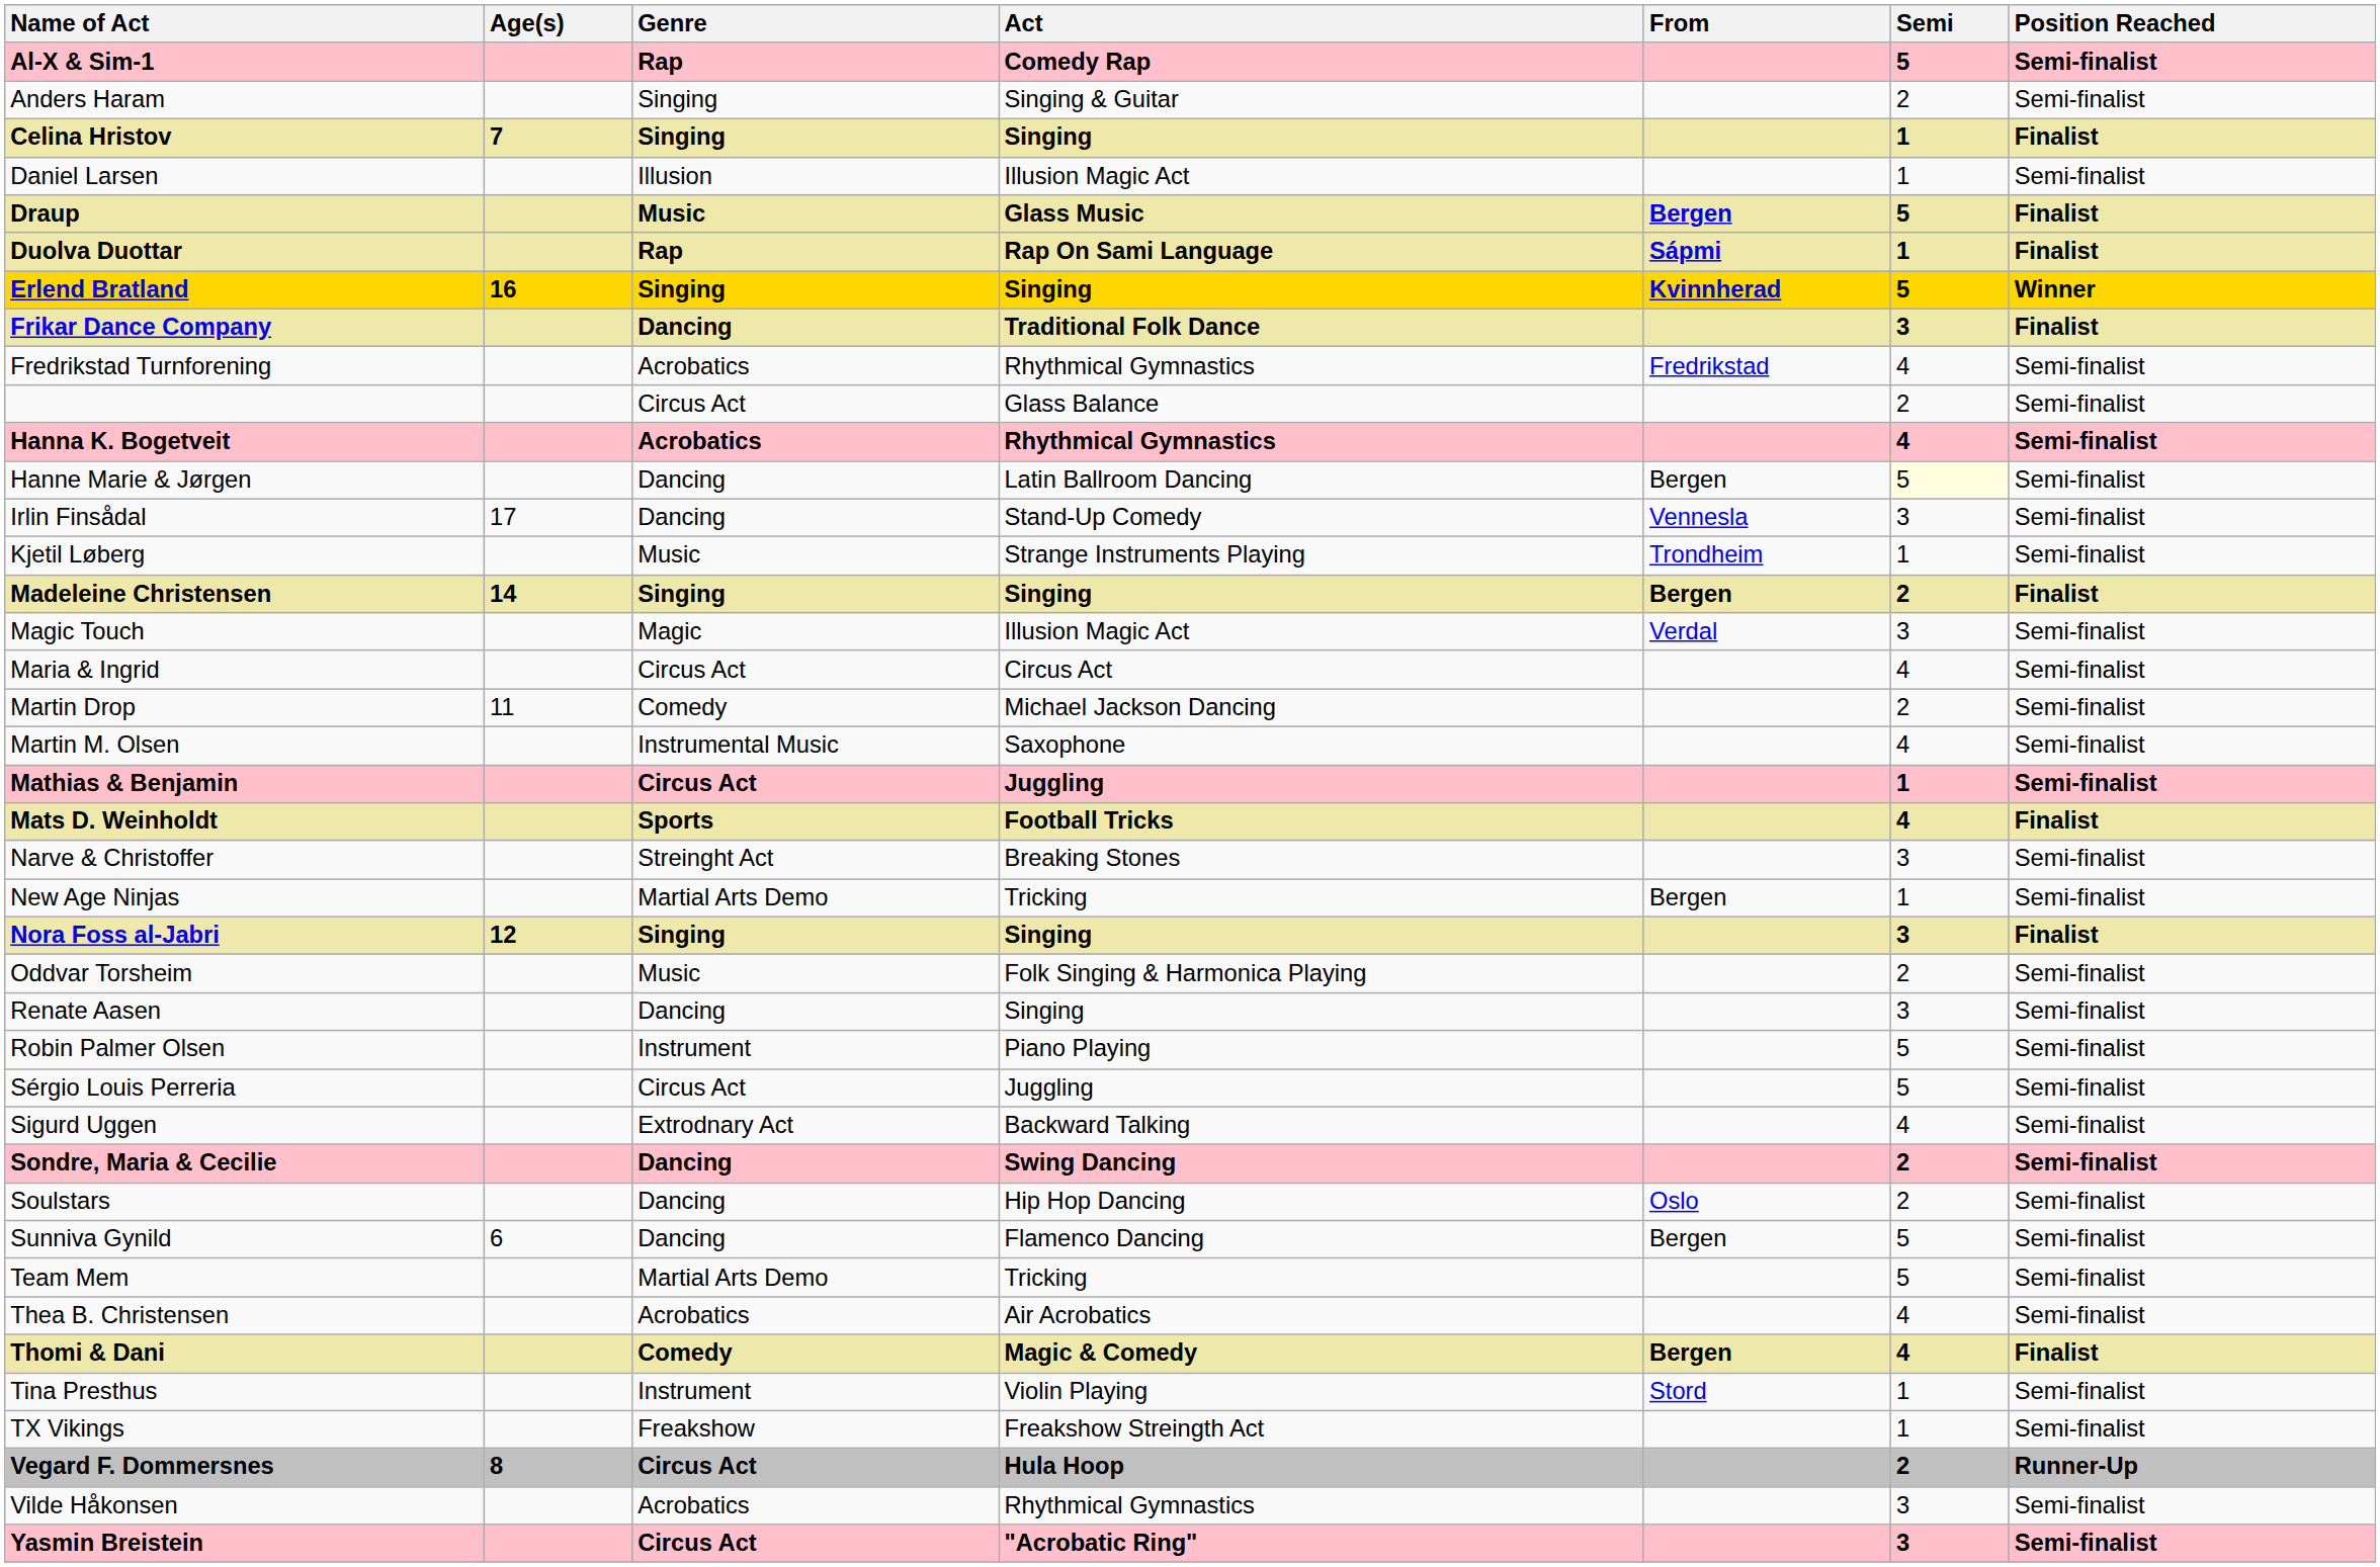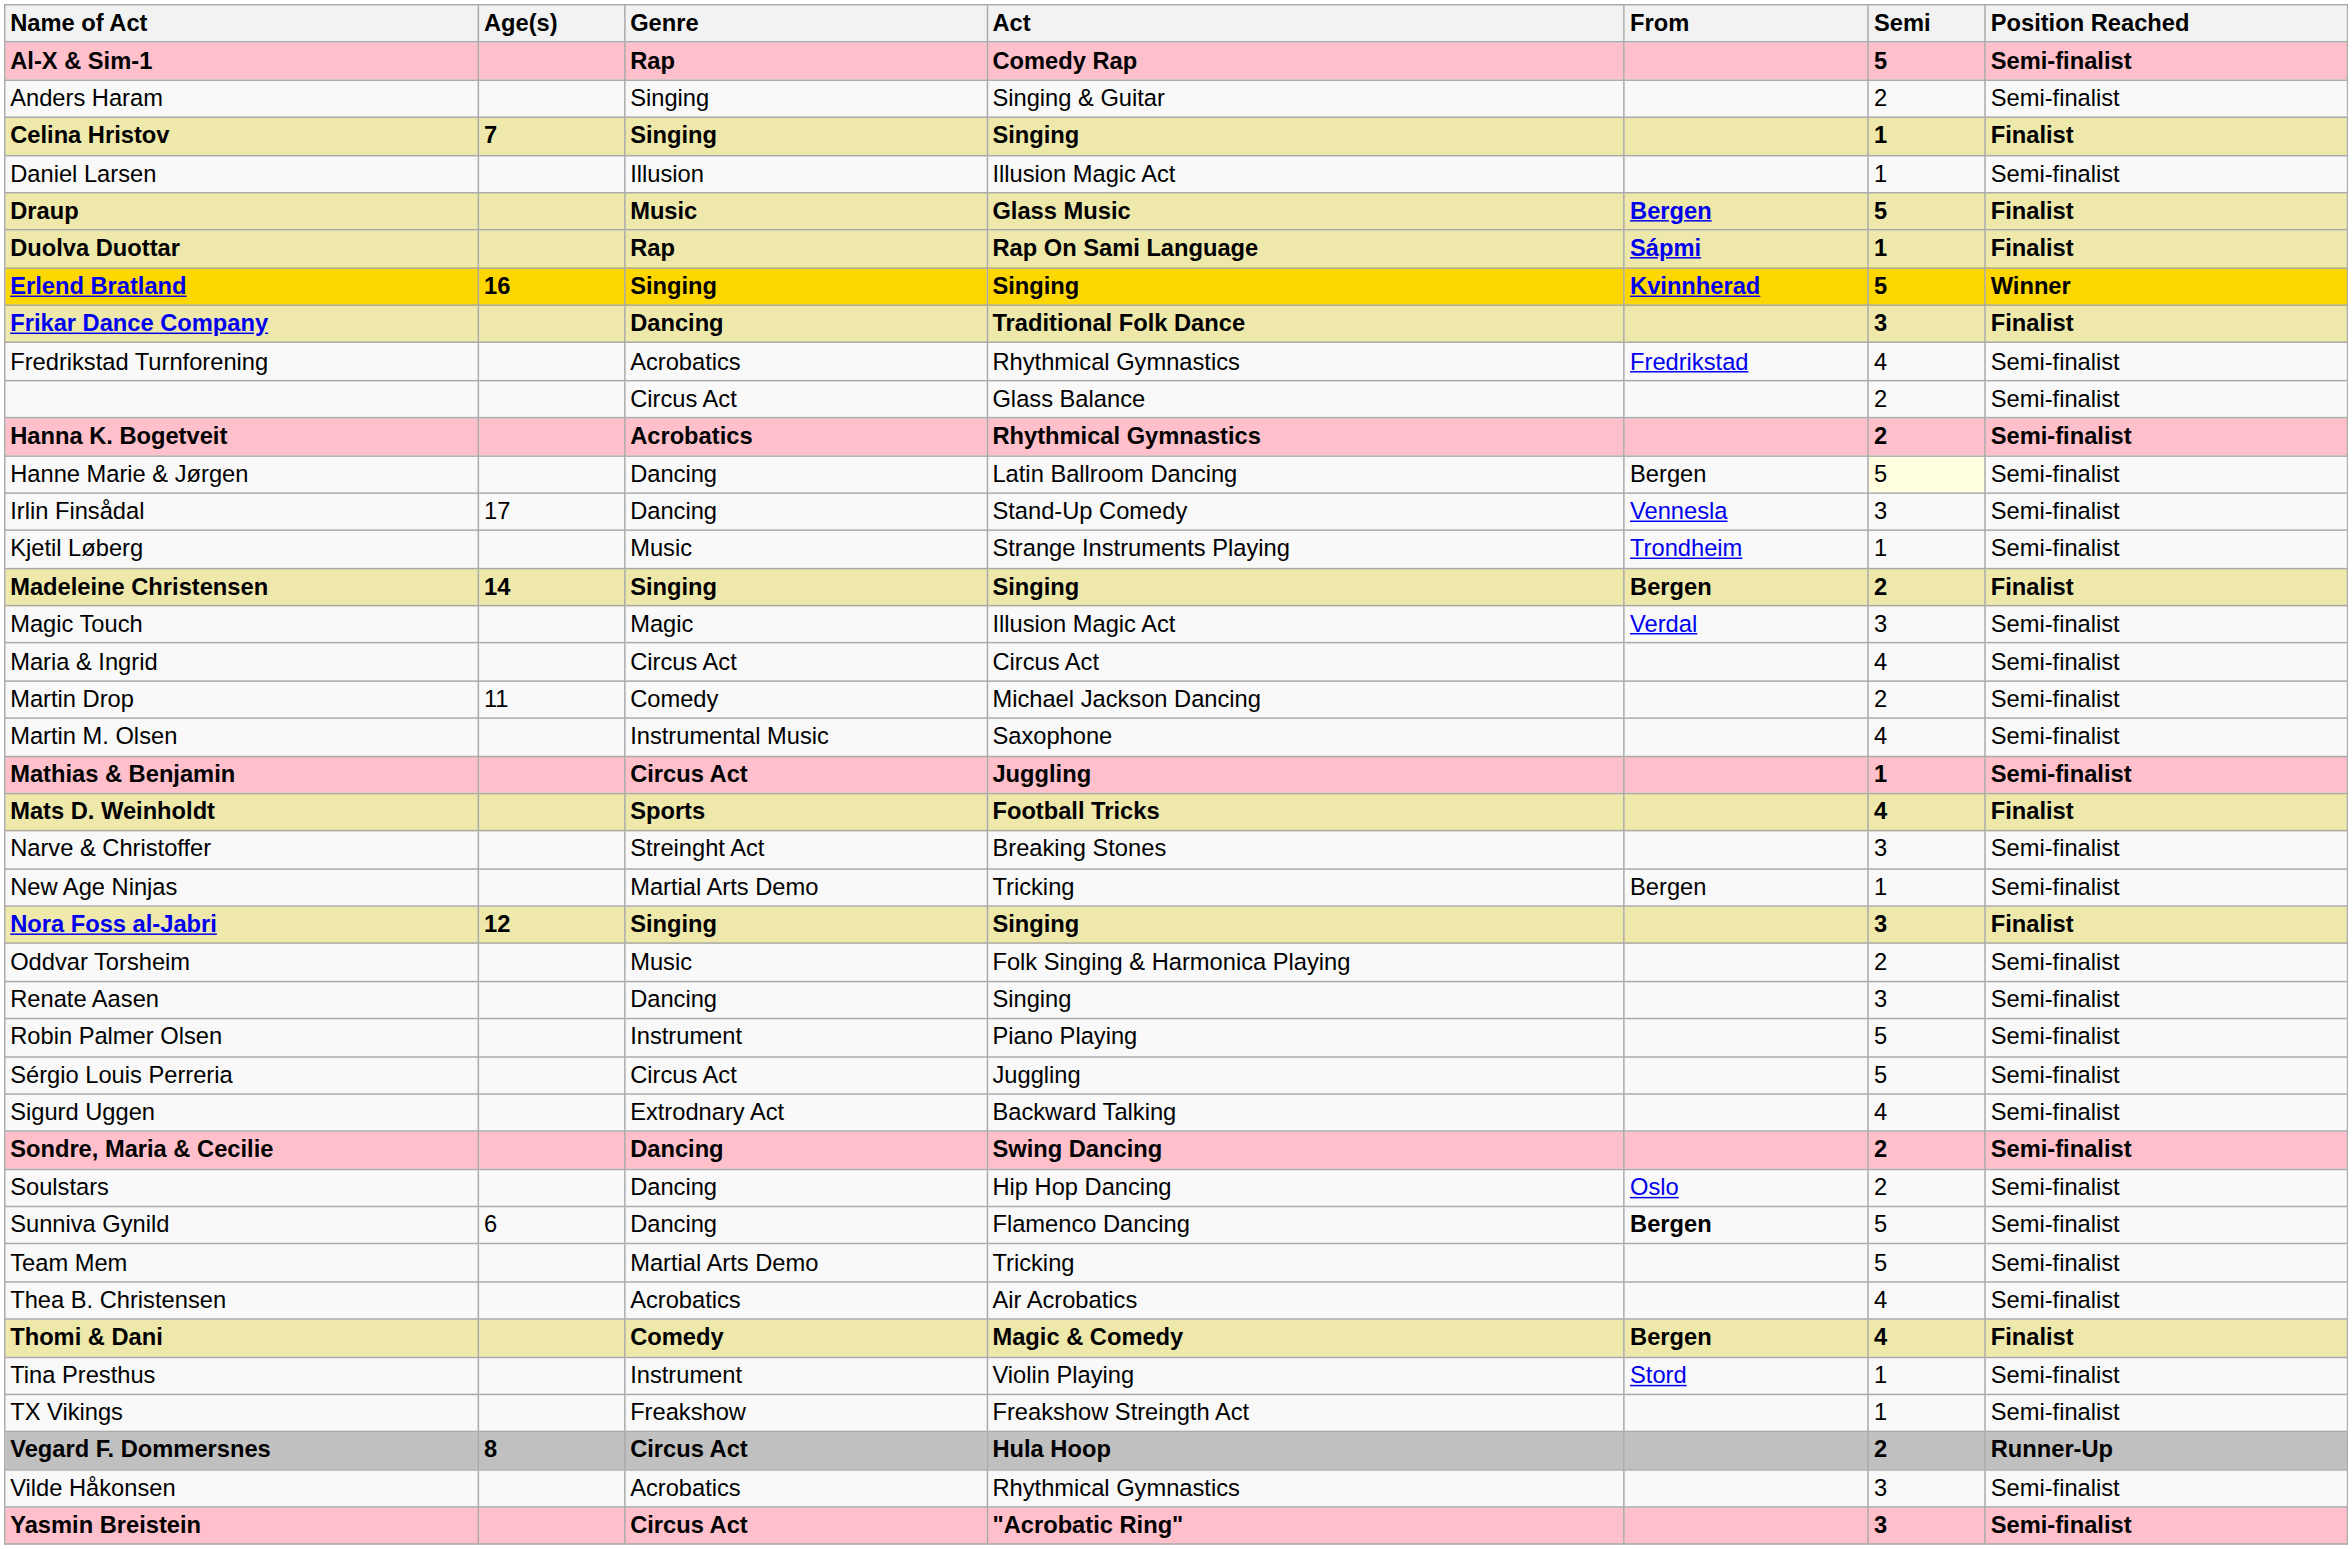Hanna K. Bogetveit | Semi: 4 -> 2
Sunniva Gynild | From: normal -> bold
